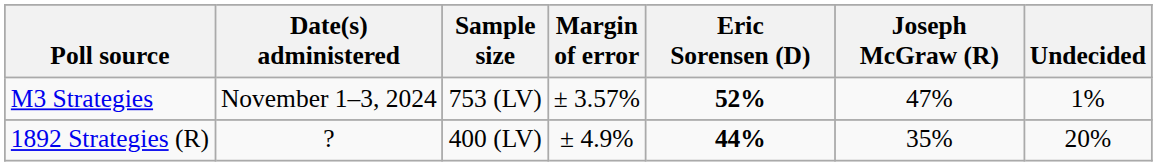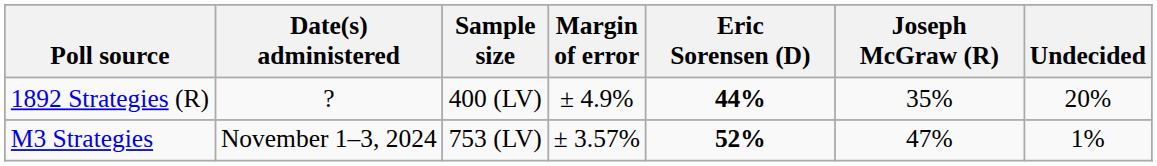rows swapped: M3 Strategies <-> 1892 Strategies (R)
